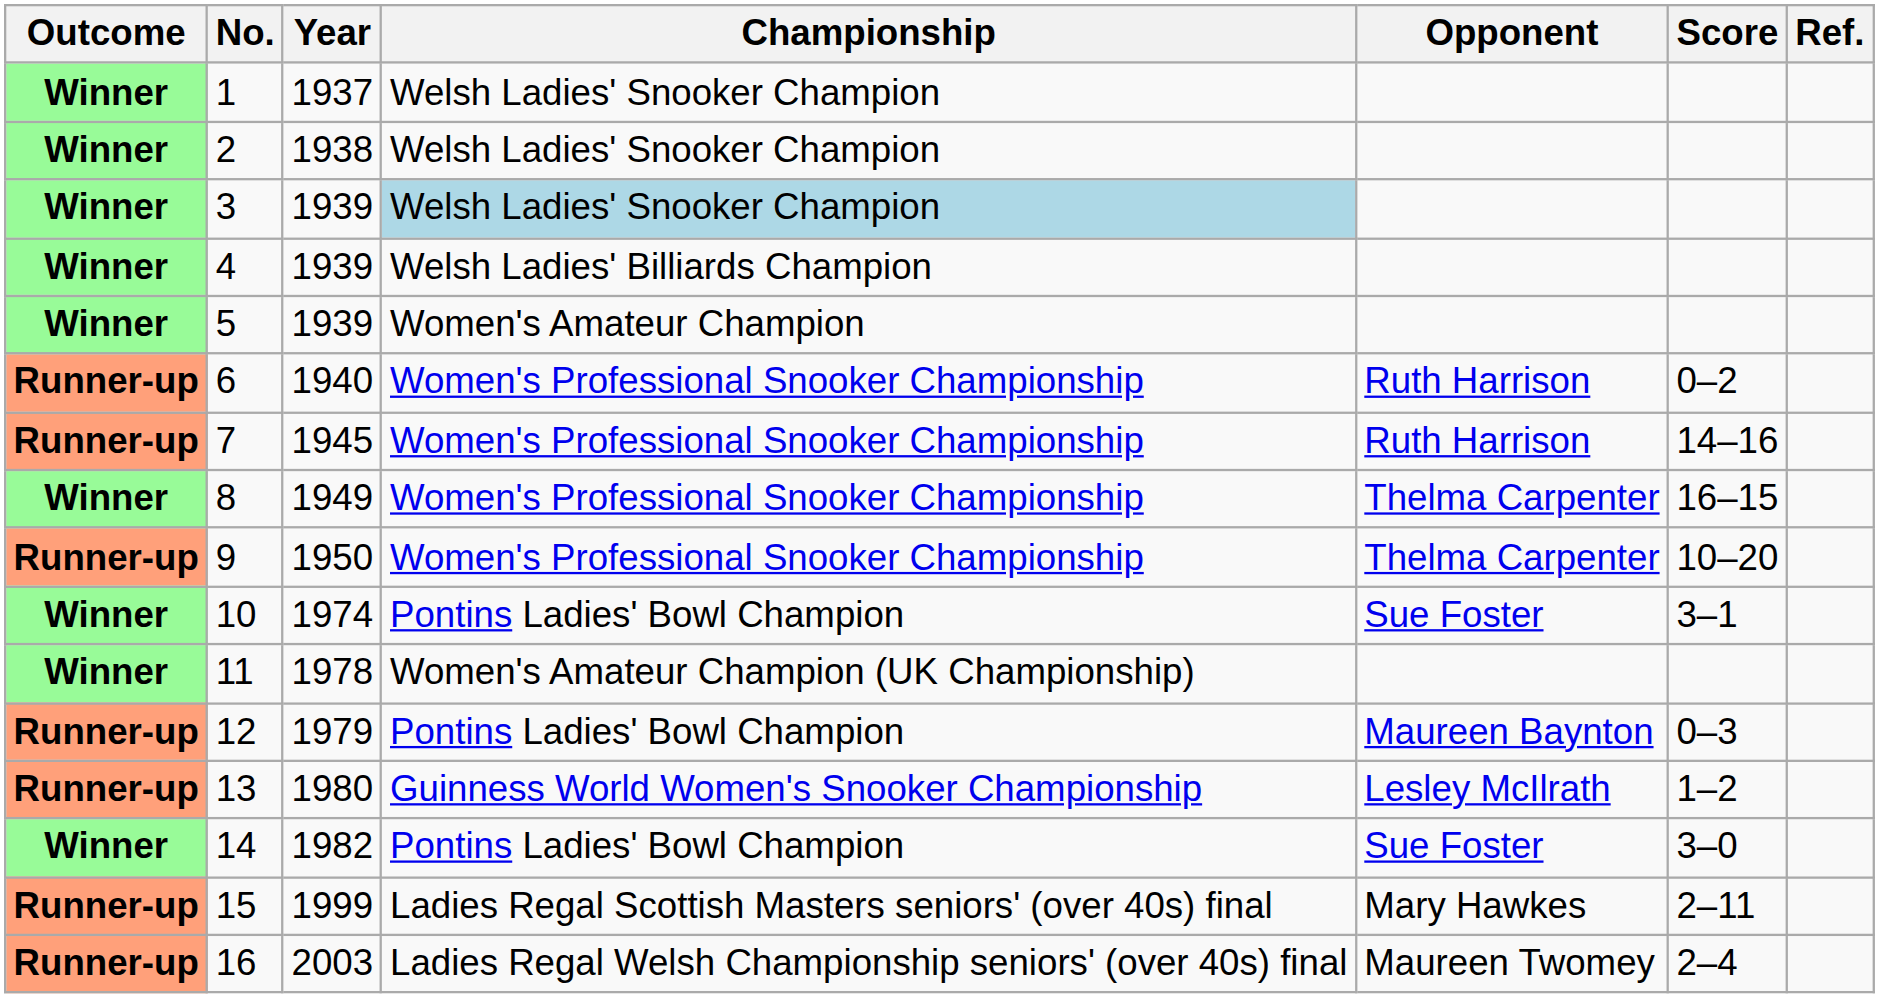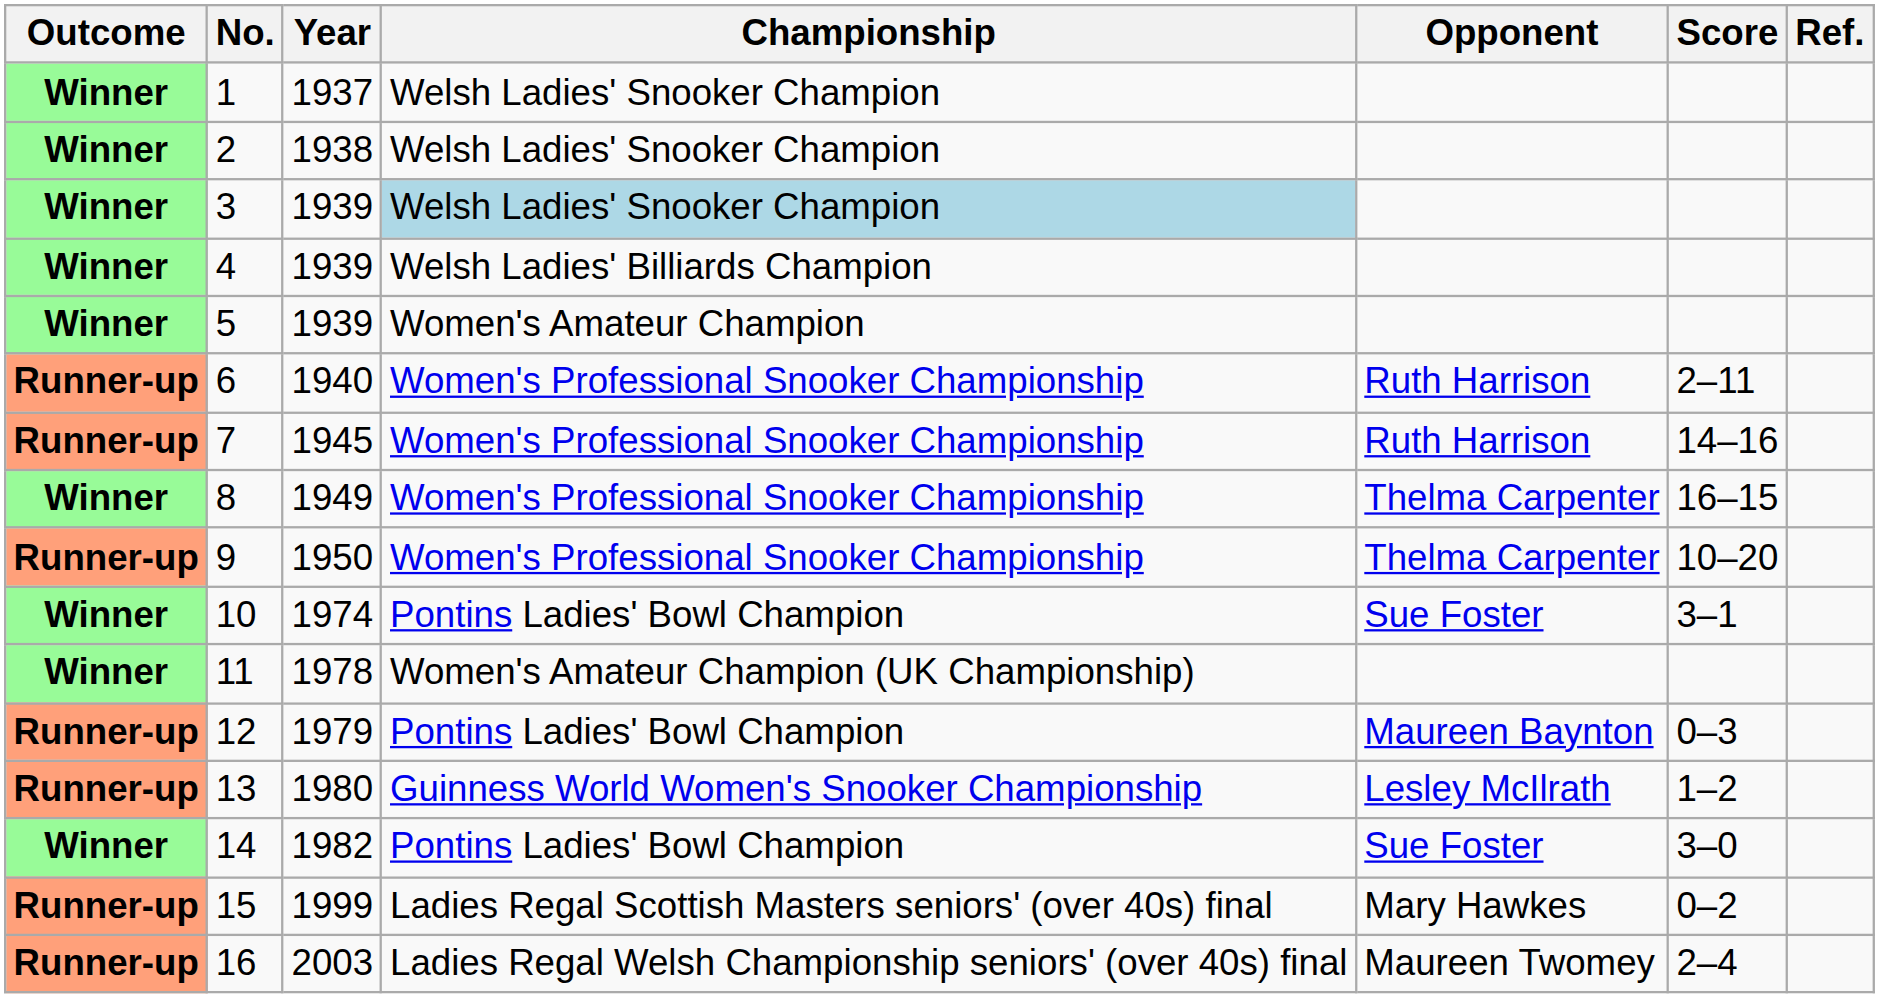6 | Score: 0–2 -> 2–11
15 | Score: 2–11 -> 0–2
